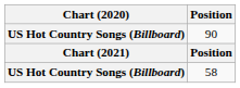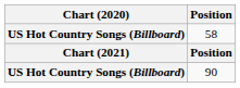rows swapped: 90 <-> 58
